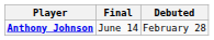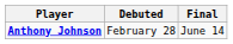columns swapped: Debuted <-> Final
